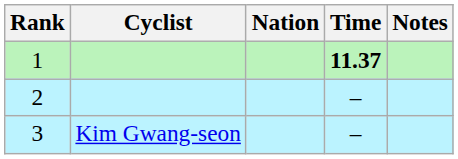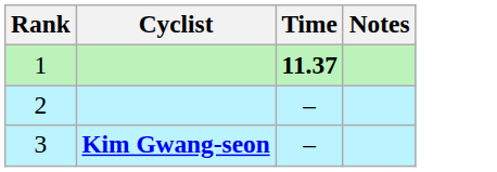- column: Nation
3 | Cyclist: normal -> bold
